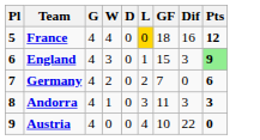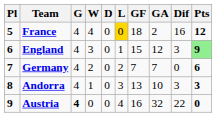+ column: GA | 2 | 12 | 7 | 10 | 32
Andorra | GF: 11 -> 13
Austria | G: normal -> bold
Austria | GF: 10 -> 16
